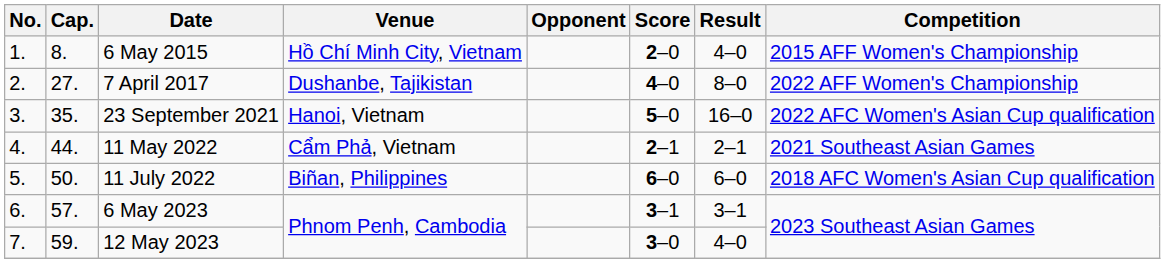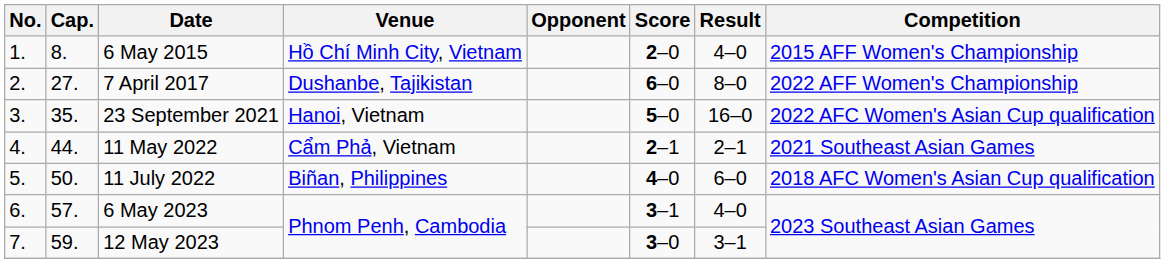7 April 2017 | Score: 4–0 -> 6–0
11 July 2022 | Score: 6–0 -> 4–0
6 May 2023 | Result: 3–1 -> 4–0
12 May 2023 | Result: 4–0 -> 3–1
